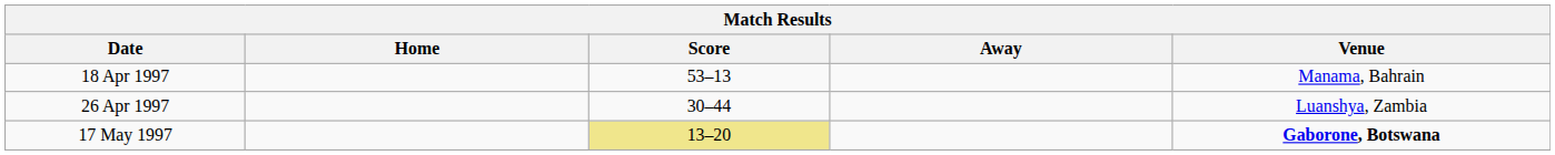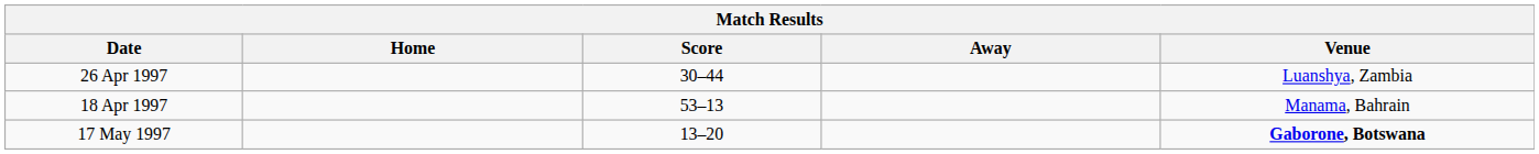rows swapped: 18 Apr 1997 <-> 26 Apr 1997
17 May 1997 | Score: khaki background -> no background
